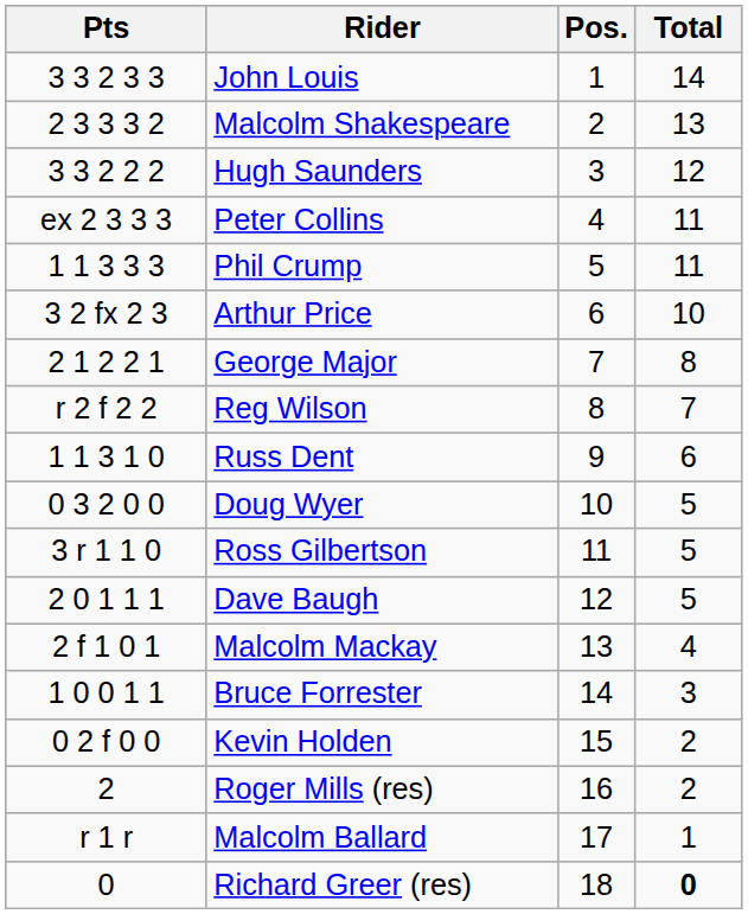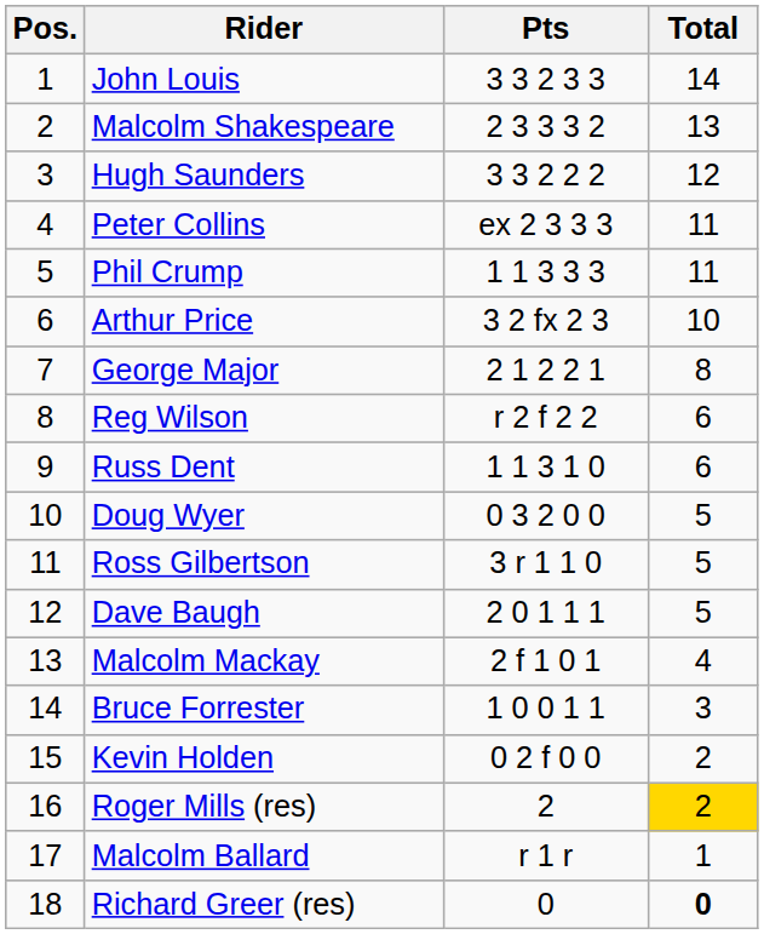columns swapped: Pos. <-> Pts
Reg Wilson | Total: 7 -> 6
Roger Mills (res) | Total: no background -> gold background
